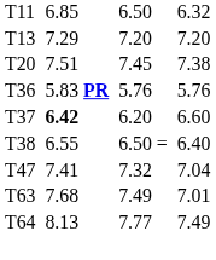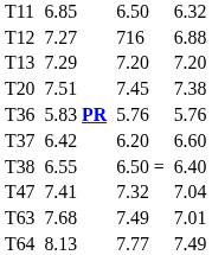+ row: T12 | 7.27 | 716 | 6.88
T37 | column 3: bold -> normal
